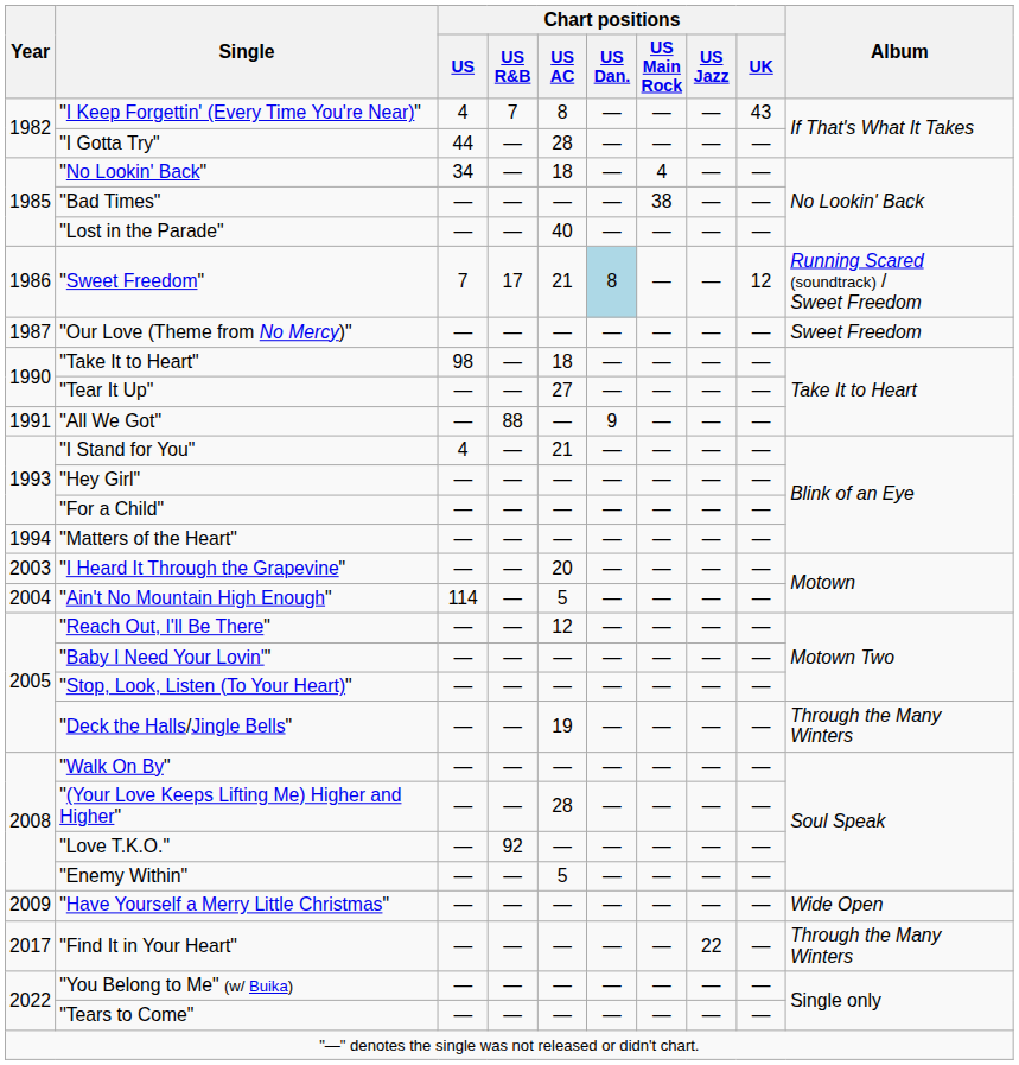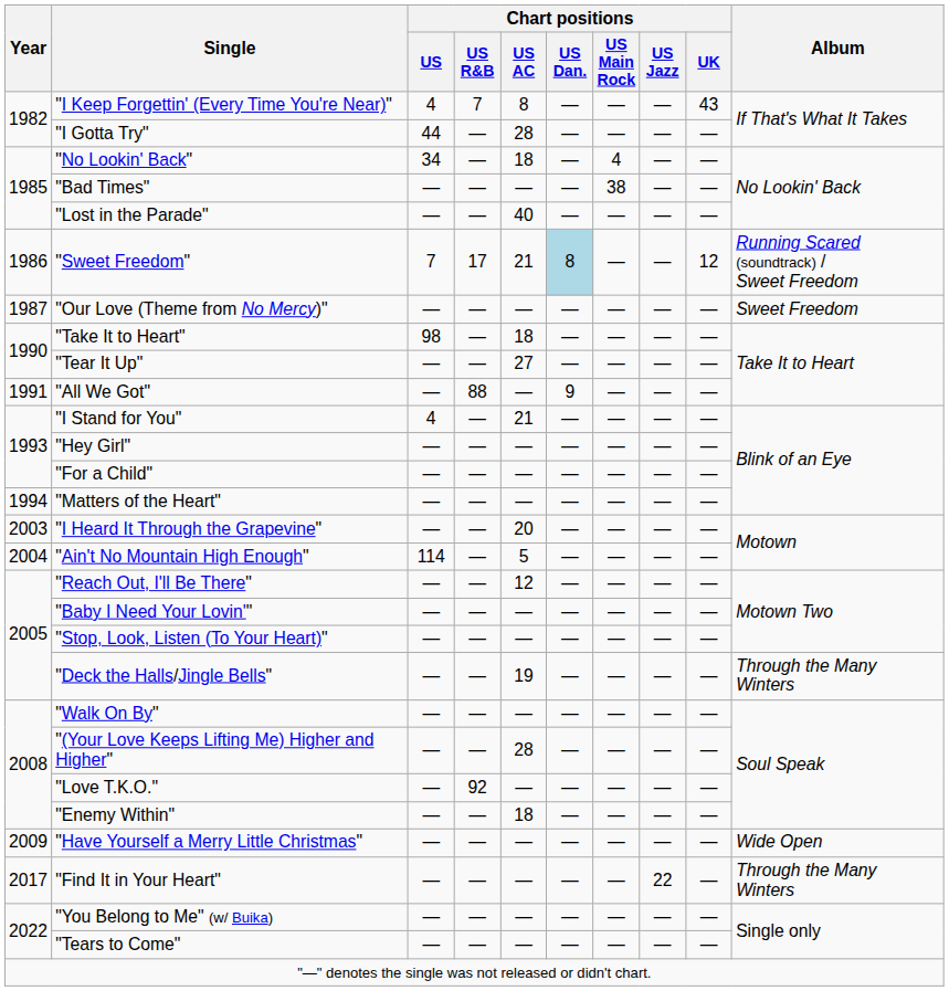"Enemy Within" | Chart positions / US AC: 5 -> 18
